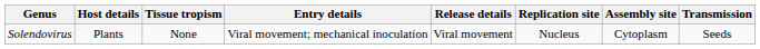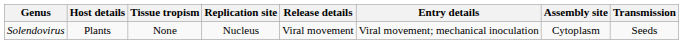columns swapped: Entry details <-> Replication site
